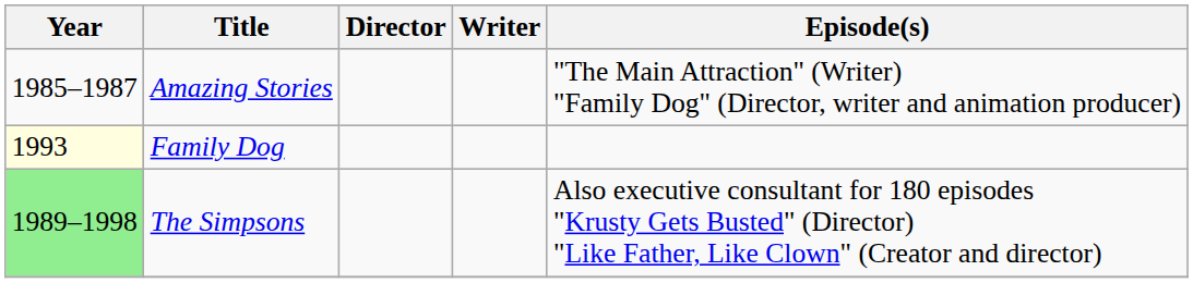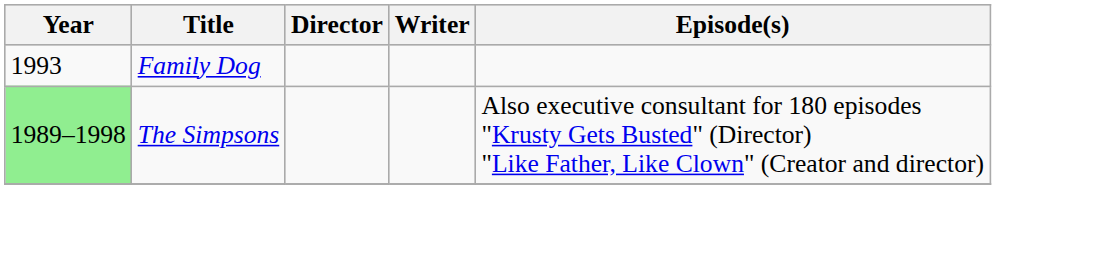- row: 1985–1987 | Amazing Stories | "The Main Attraction" (Writer) "Family Dog" (Director, writer and animation producer)
Family Dog | Year: lightyellow background -> no background
